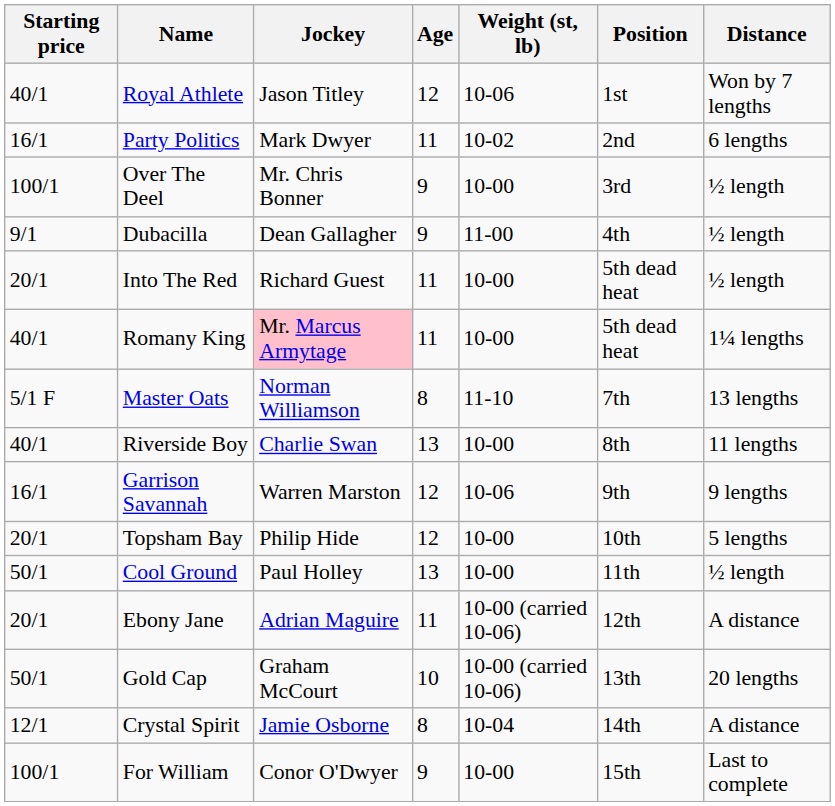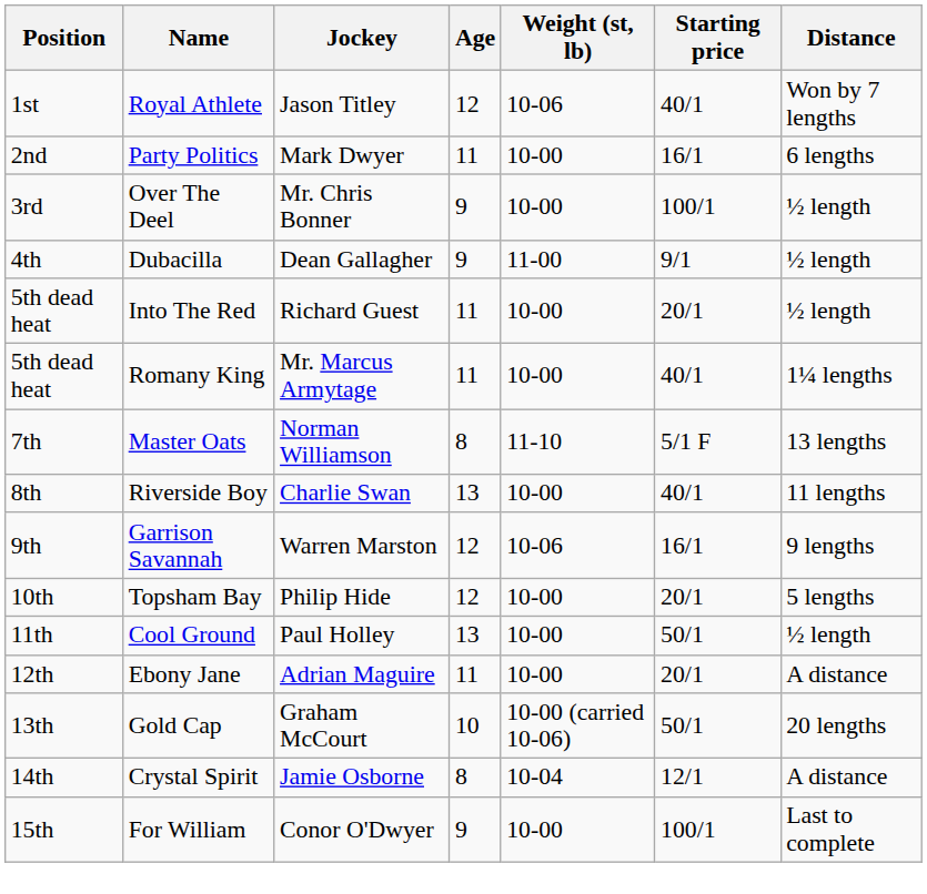columns swapped: Position <-> Starting price
Party Politics | Weight (st, lb): 10-02 -> 10-00
Romany King | Jockey: pink background -> no background
Ebony Jane | Weight (st, lb): 10-00 (carried 10-06) -> 10-00
